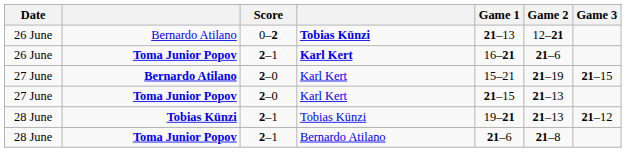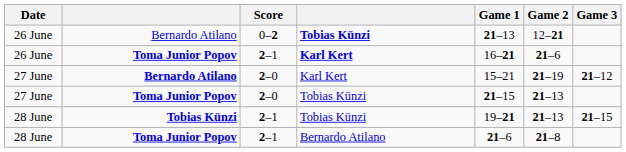27 June / Bernardo Atilano | Game 3: 21–15 -> 21–12
27 June / Toma Junior Popov | column 4: Karl Kert -> Tobias Künzi
28 June / Tobias Künzi | Game 3: 21–12 -> 21–15
